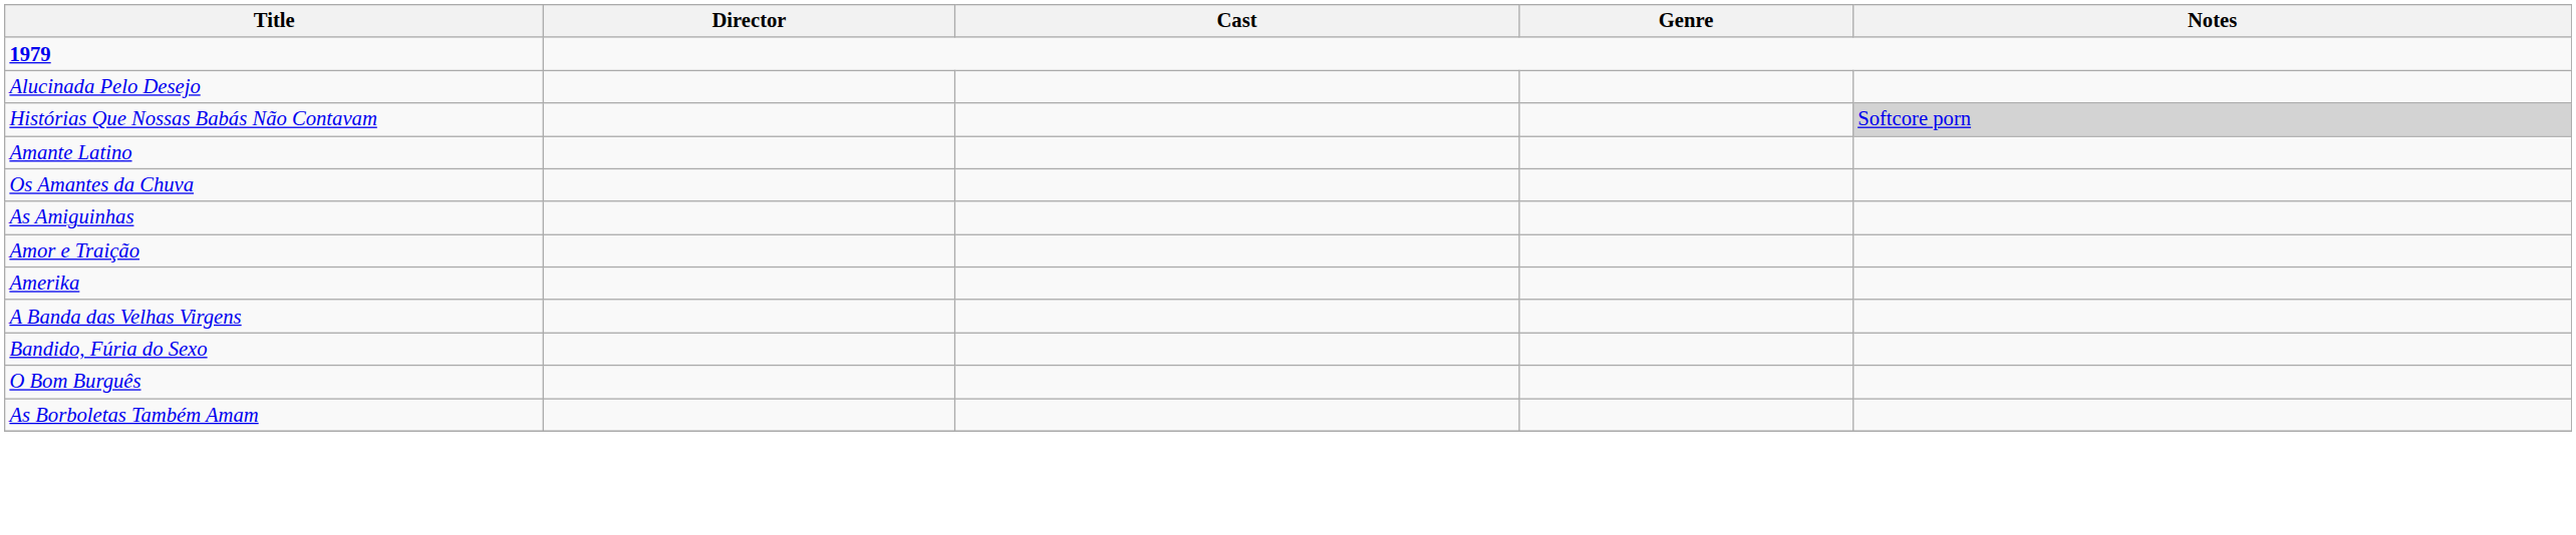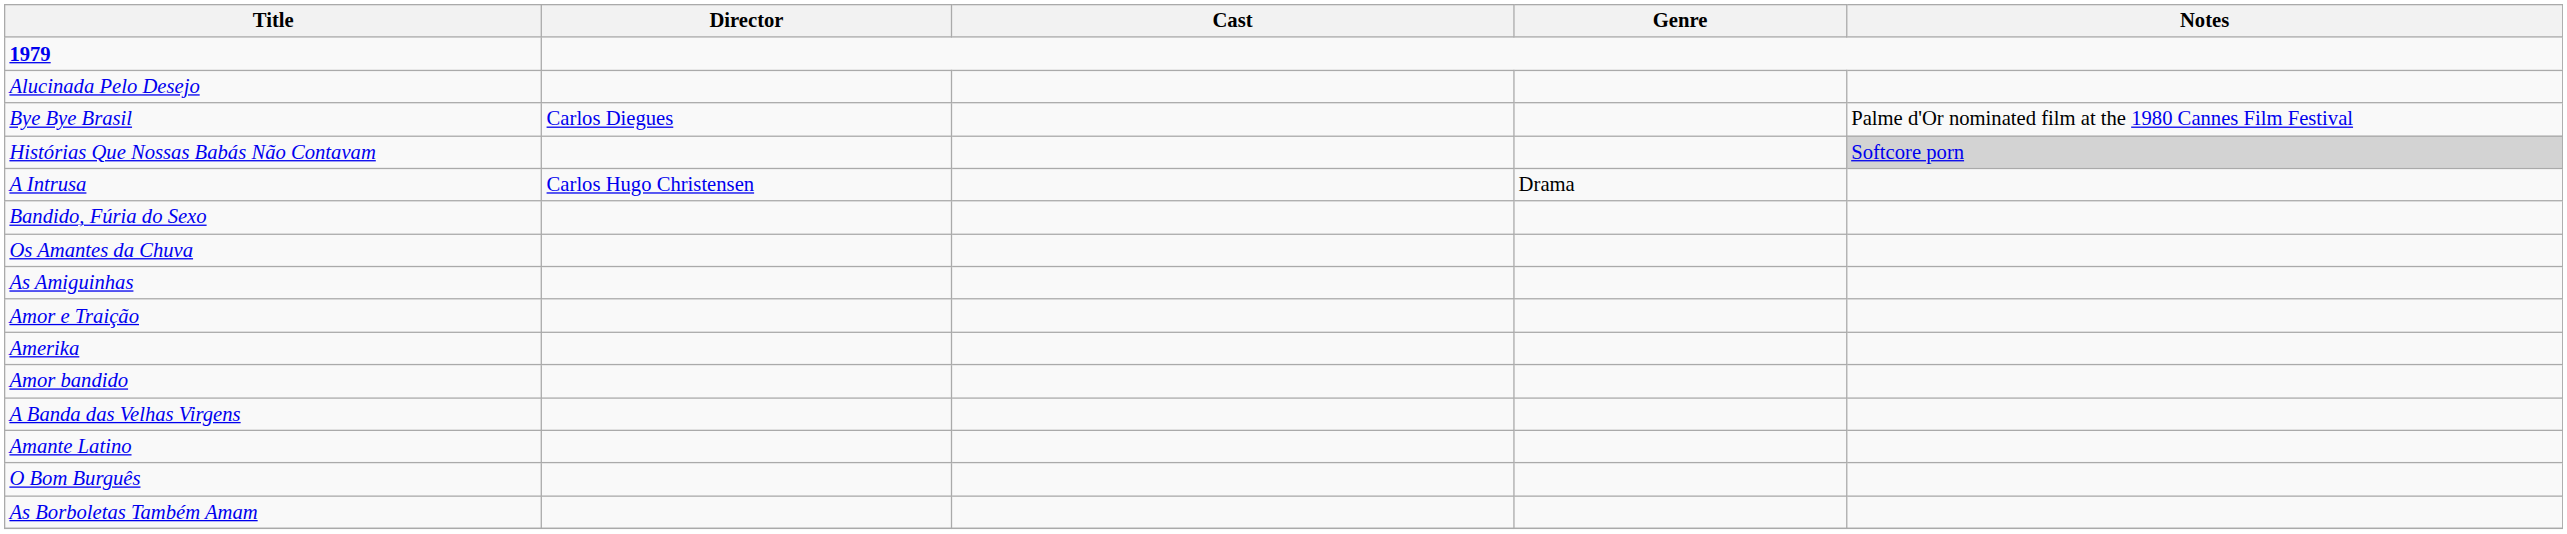+ row: Bye Bye Brasil | Carlos Diegues | Palme d'Or nominated film at the 1980 Cannes Film Festival
+ row: A Intrusa | Carlos Hugo Christensen | Drama
rows swapped: Amante Latino <-> Bandido, Fúria do Sexo
+ row: Amor bandido
